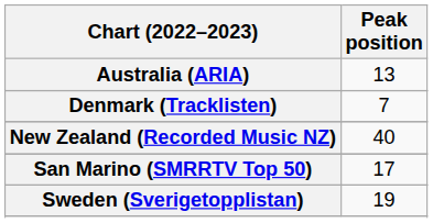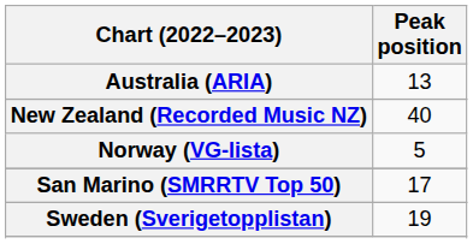- row: Denmark (Tracklisten) | 7
+ row: Norway (VG-lista) | 5
